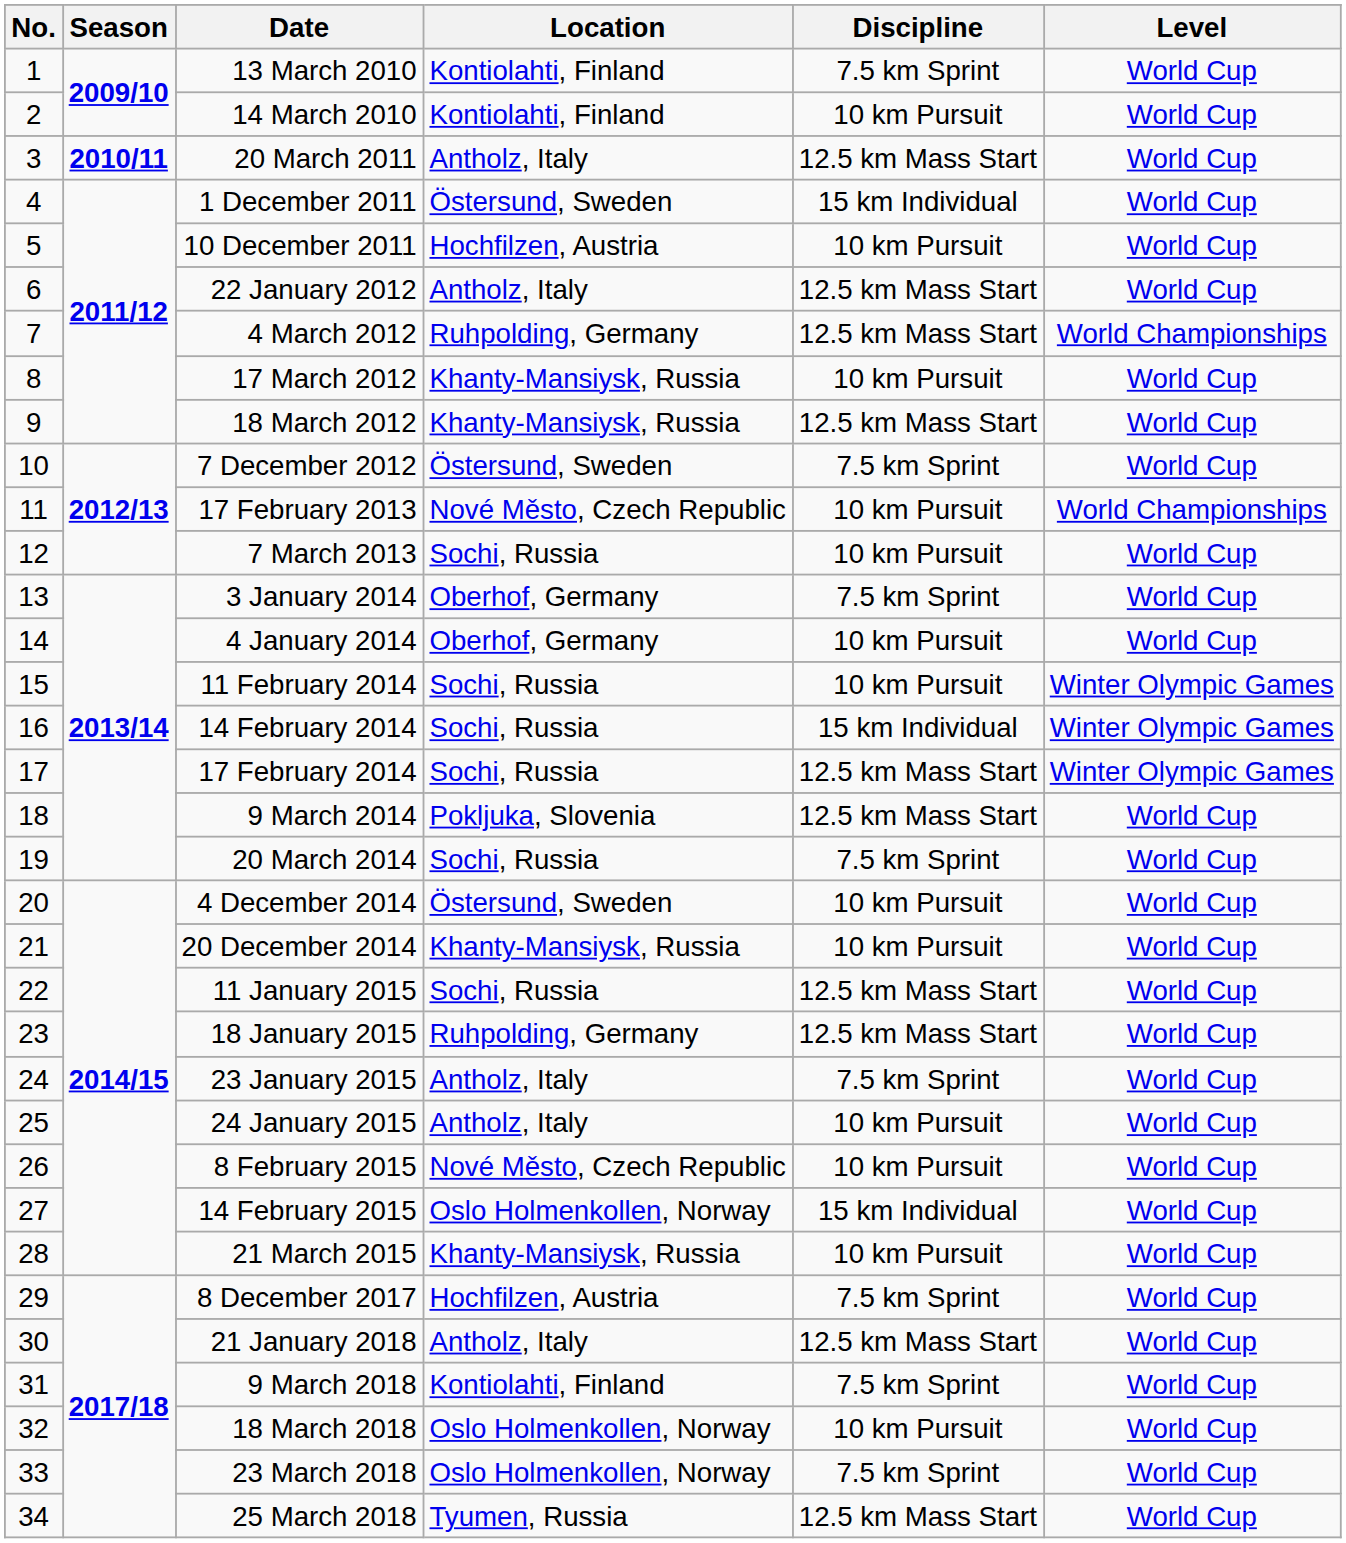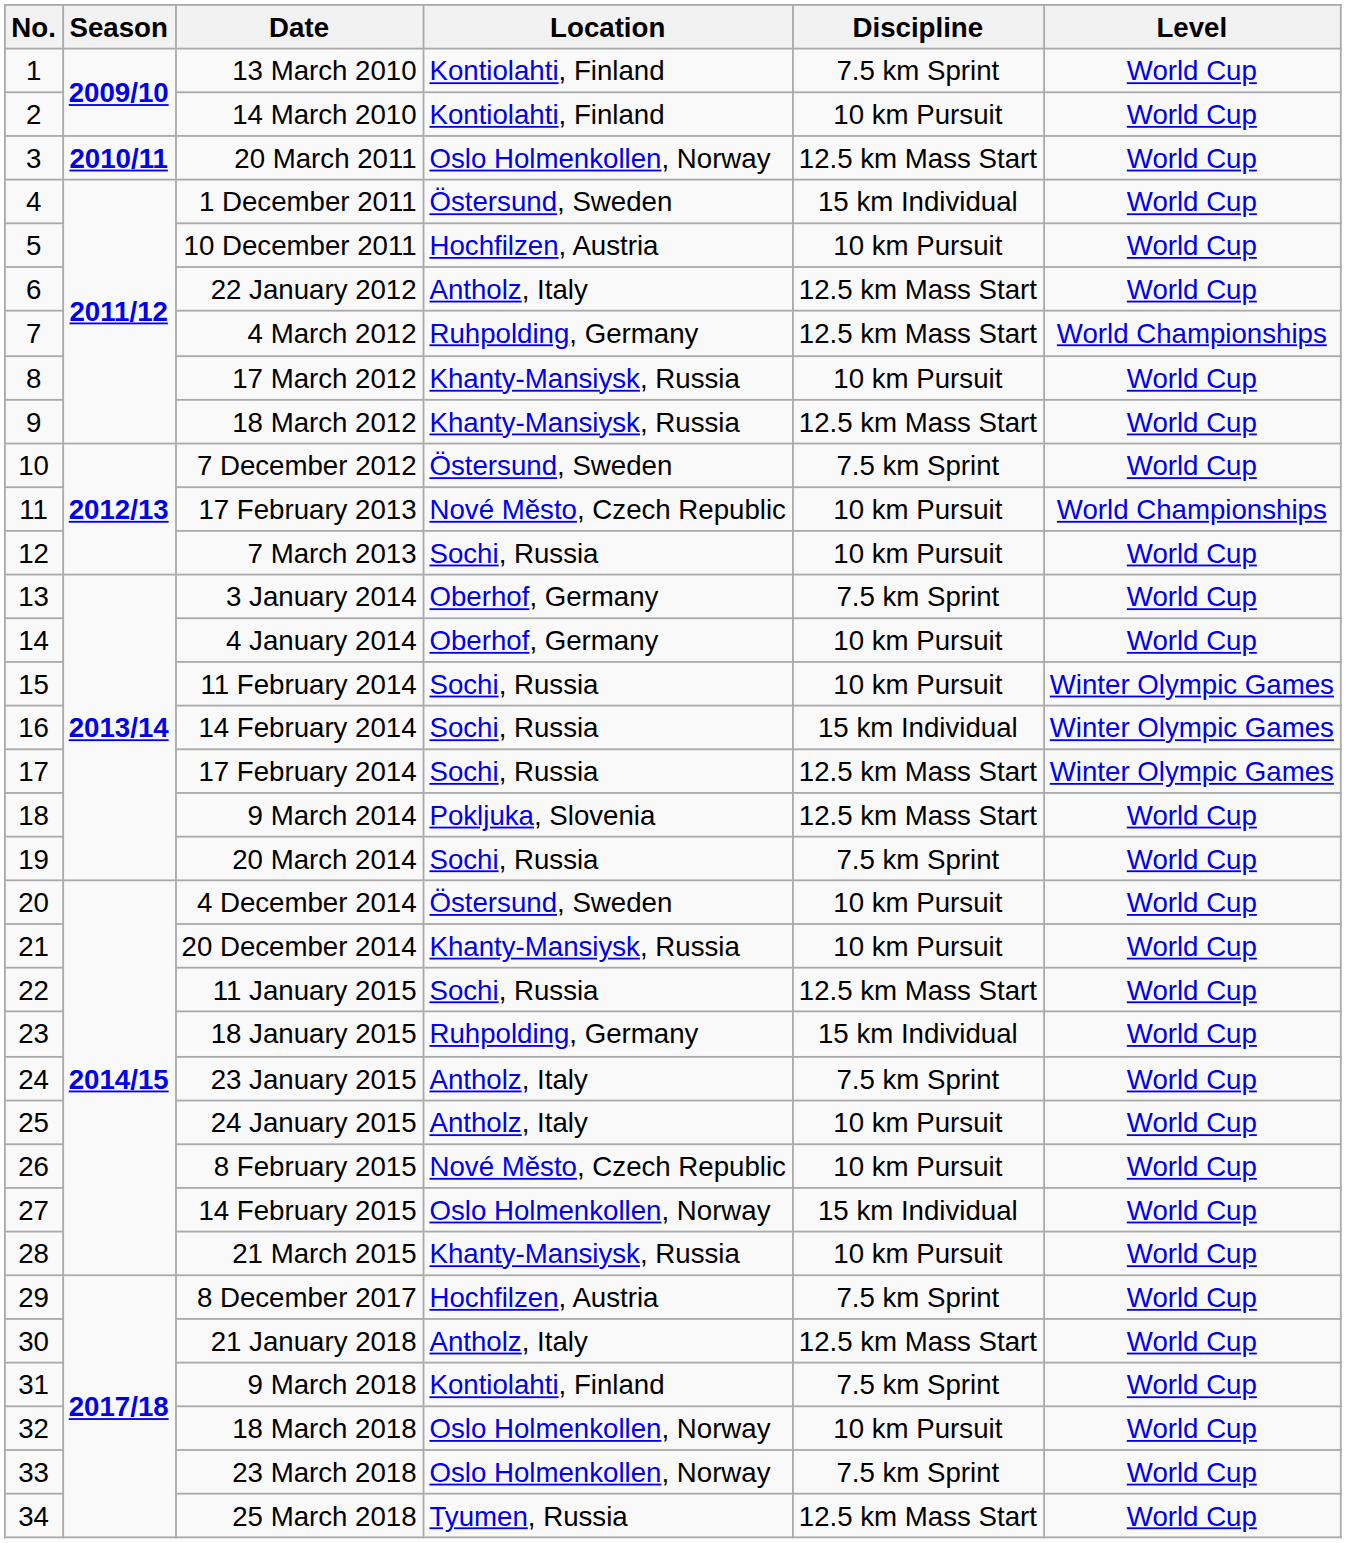20 March 2011 | Location: Antholz, Italy -> Oslo Holmenkollen, Norway
18 January 2015 | Discipline: 12.5 km Mass Start -> 15 km Individual
